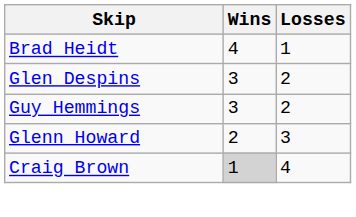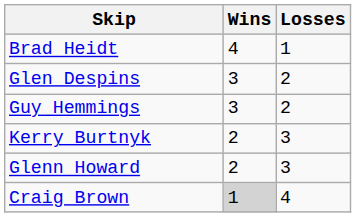+ row: Kerry Burtnyk | 2 | 3
